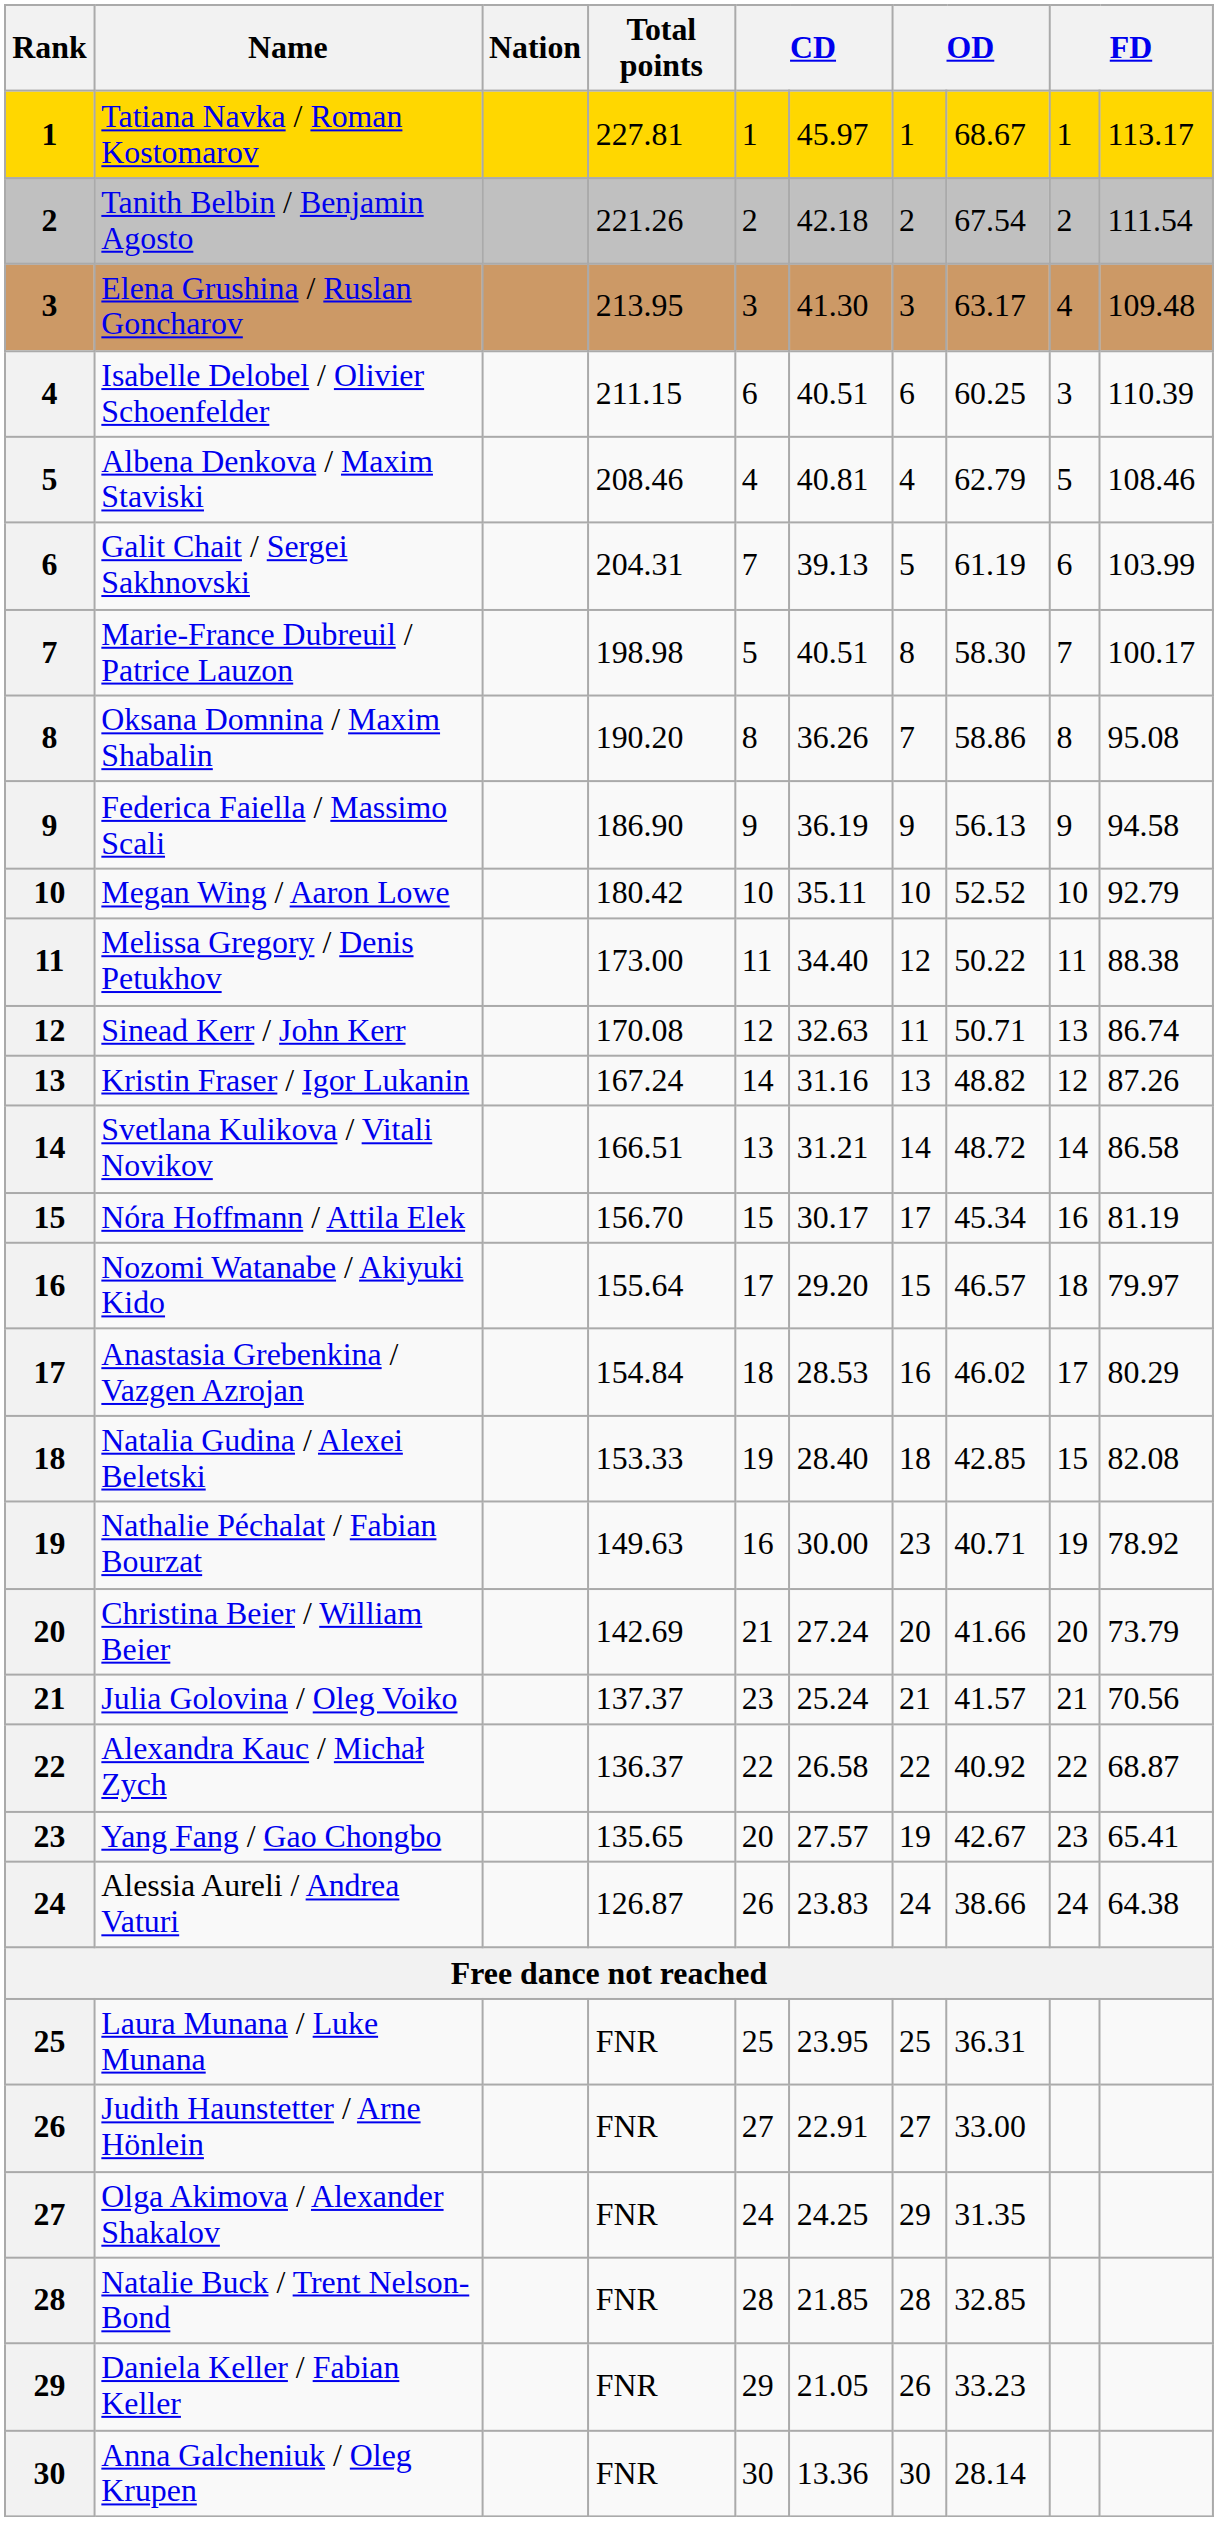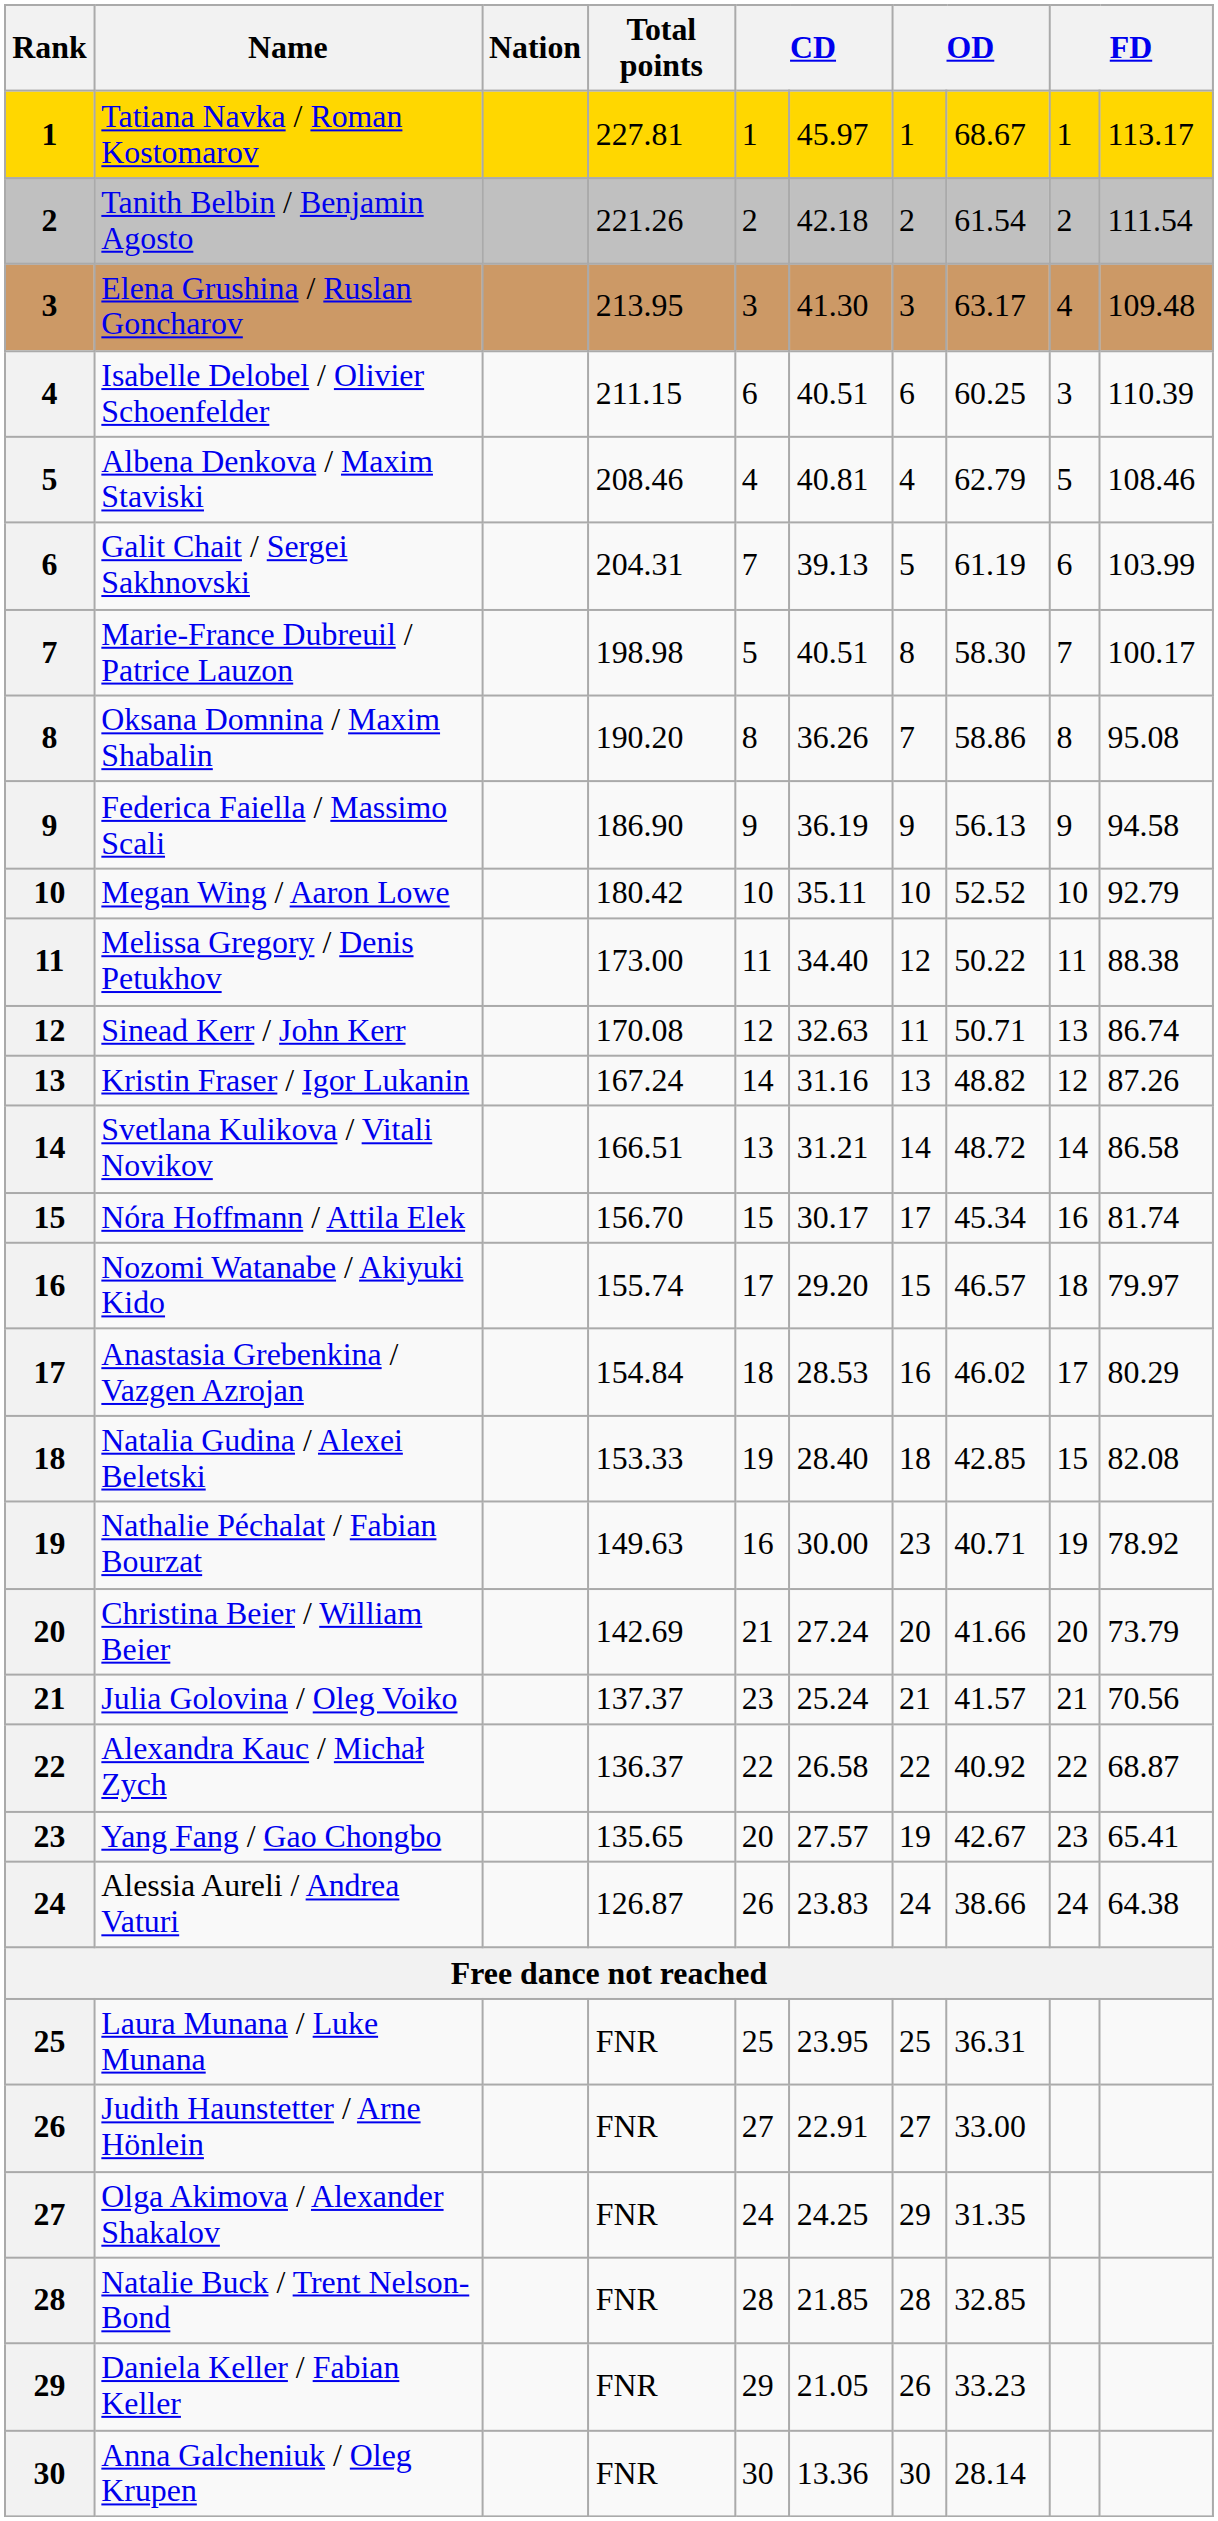Tanith Belbin / Benjamin Agosto | column 8: 67.54 -> 61.54
Nóra Hoffmann / Attila Elek | column 10: 81.19 -> 81.74
Nozomi Watanabe / Akiyuki Kido | Total points: 155.64 -> 155.74
